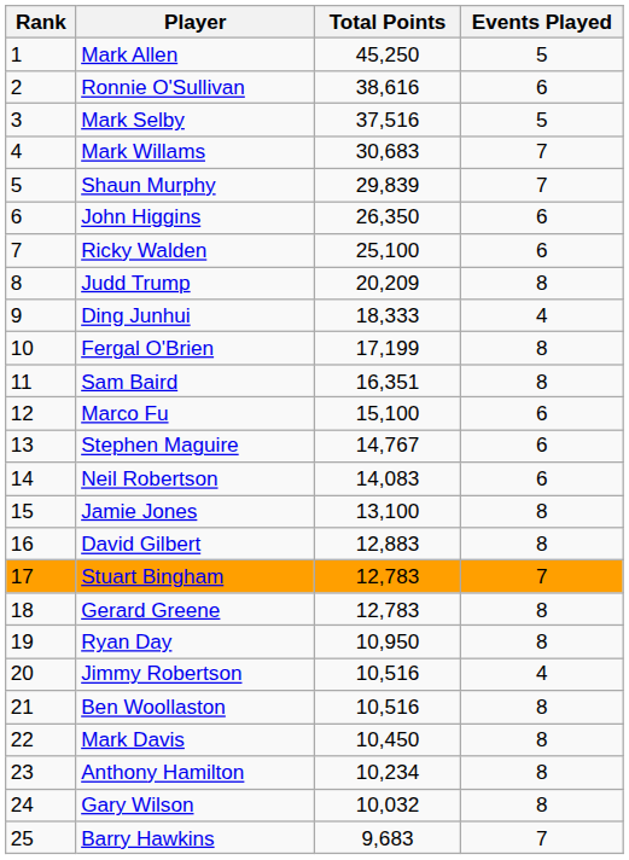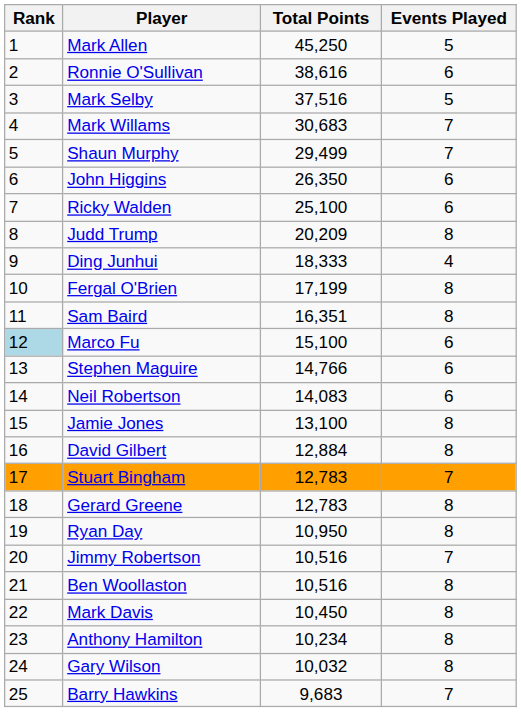Shaun Murphy | Total Points: 29,839 -> 29,499
Marco Fu | Rank: no background -> lightblue background
Stephen Maguire | Total Points: 14,767 -> 14,766
David Gilbert | Total Points: 12,883 -> 12,884
Jimmy Robertson | Events Played: 4 -> 7
